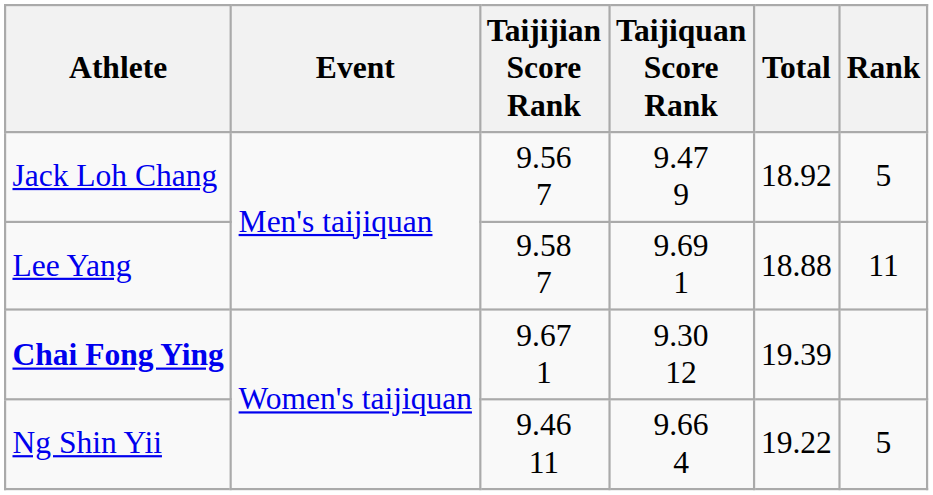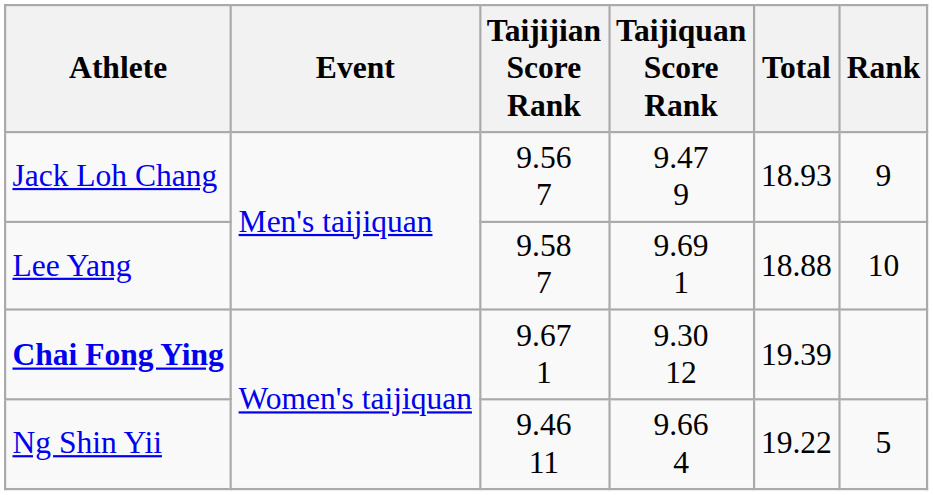Jack Loh Chang | Total: 18.92 -> 18.93
Jack Loh Chang | Rank: 5 -> 9
Lee Yang | Rank: 11 -> 10
